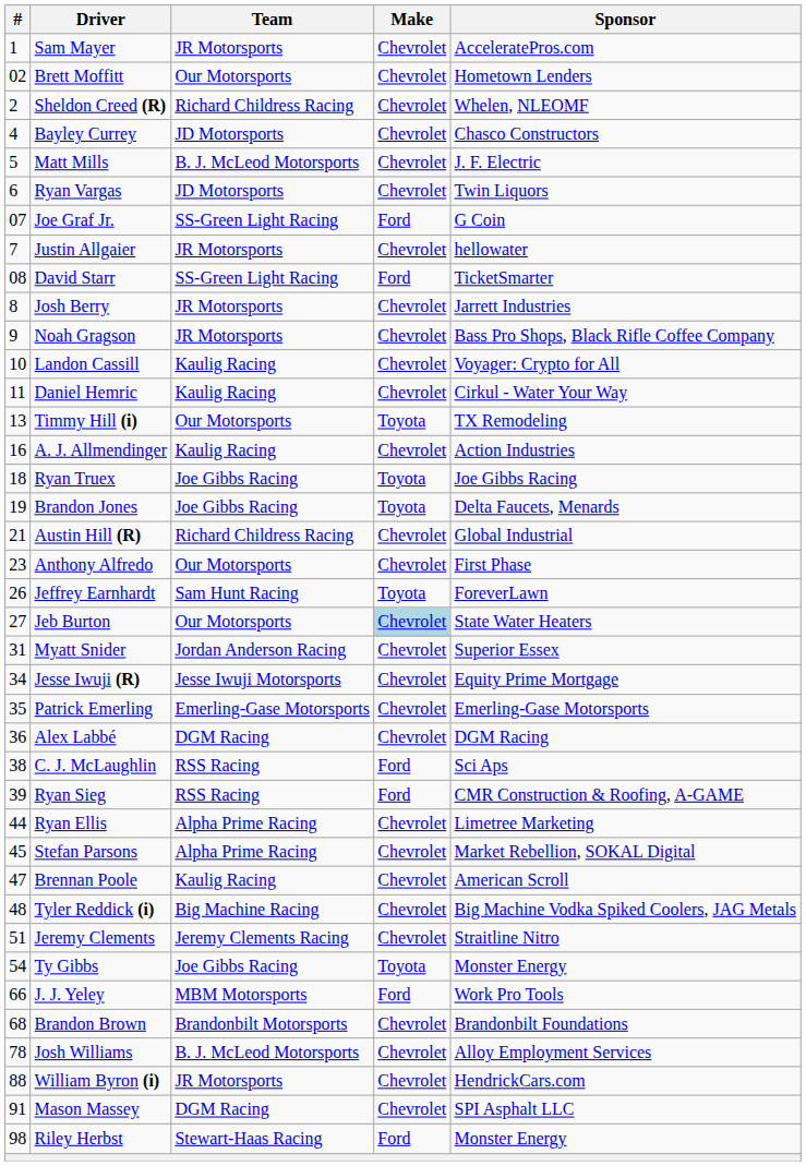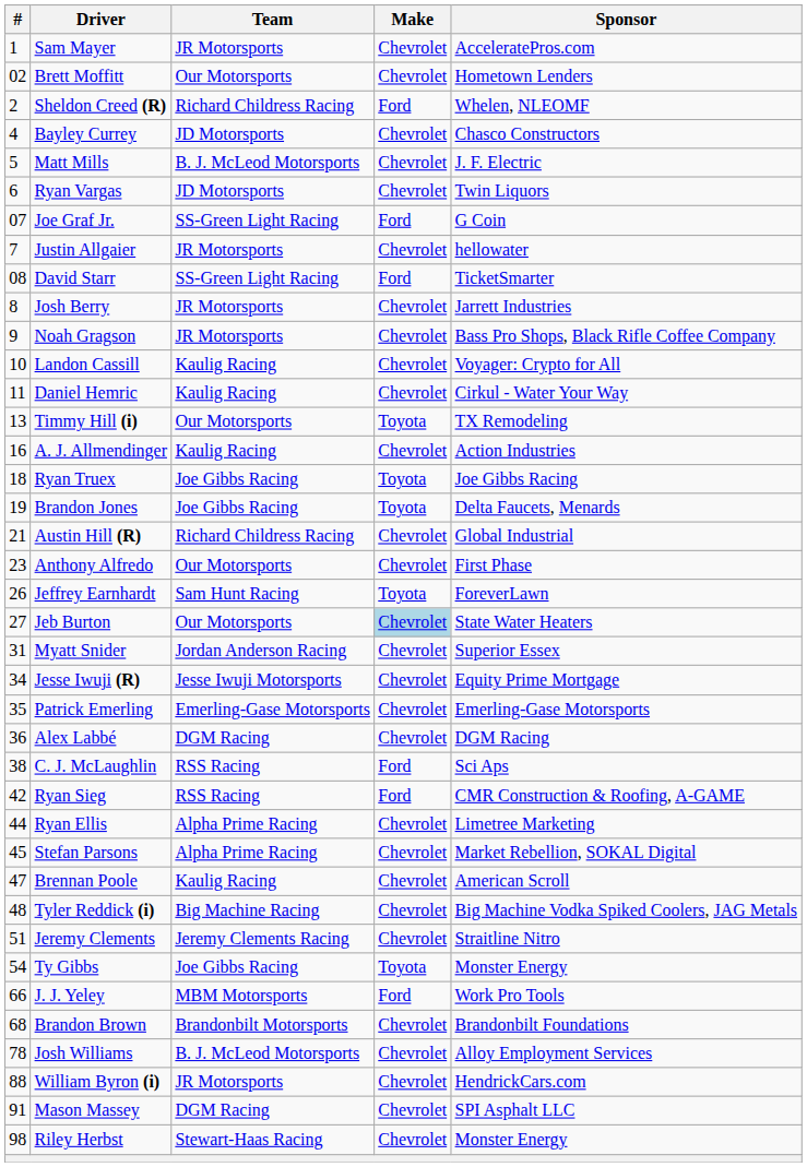Sheldon Creed (R) | Make: Chevrolet -> Ford
Ryan Sieg | #: 39 -> 42
Riley Herbst | Make: Ford -> Chevrolet
